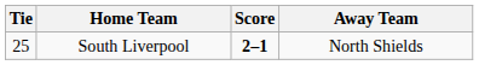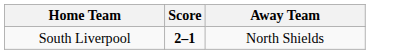- column: Tie | 25
